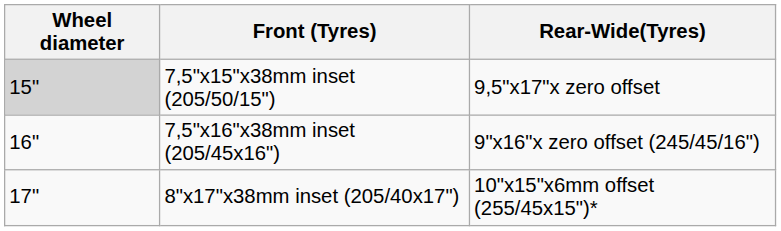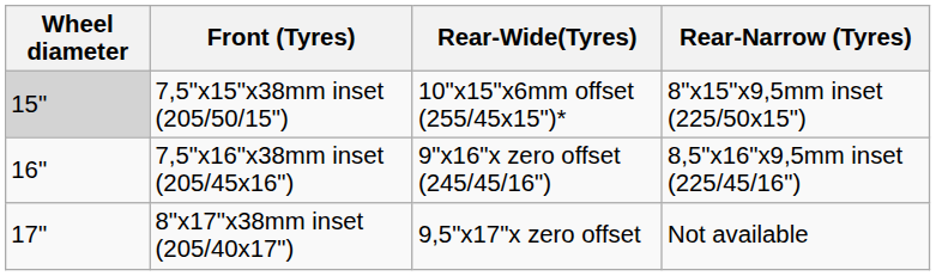+ column: Rear-Narrow (Tyres) | 8"x15"x9,5mm inset (225/50x15") | 8,5"x16"x9,5mm inset (225/45/16") | Not available
7,5"x15"x38mm inset (205/50/15") | Rear-Wide(Tyres): 9,5"x17"x zero offset -> 10"x15"x6mm offset (255/45x15")*
8"x17"x38mm inset (205/40x17") | Rear-Wide(Tyres): 10"x15"x6mm offset (255/45x15")* -> 9,5"x17"x zero offset
